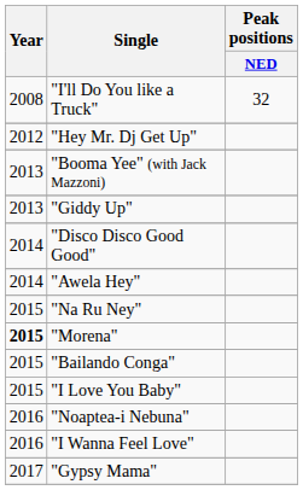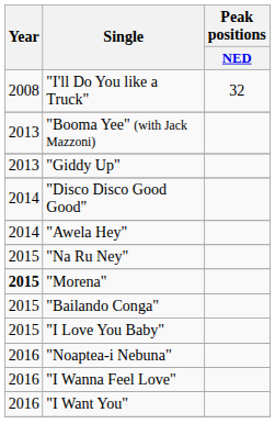- row: 2012 | "Hey Mr. Dj Get Up"
+ row: 2016 | "I Want You"
- row: 2017 | "Gypsy Mama"
